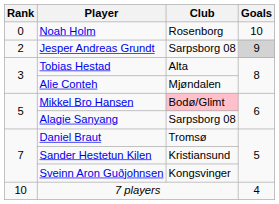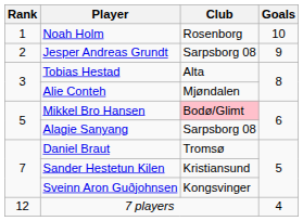Noah Holm | Rank: 0 -> 1
Jesper Andreas Grundt | Goals: lightgrey background -> no background
7 players | Rank: 10 -> 12
